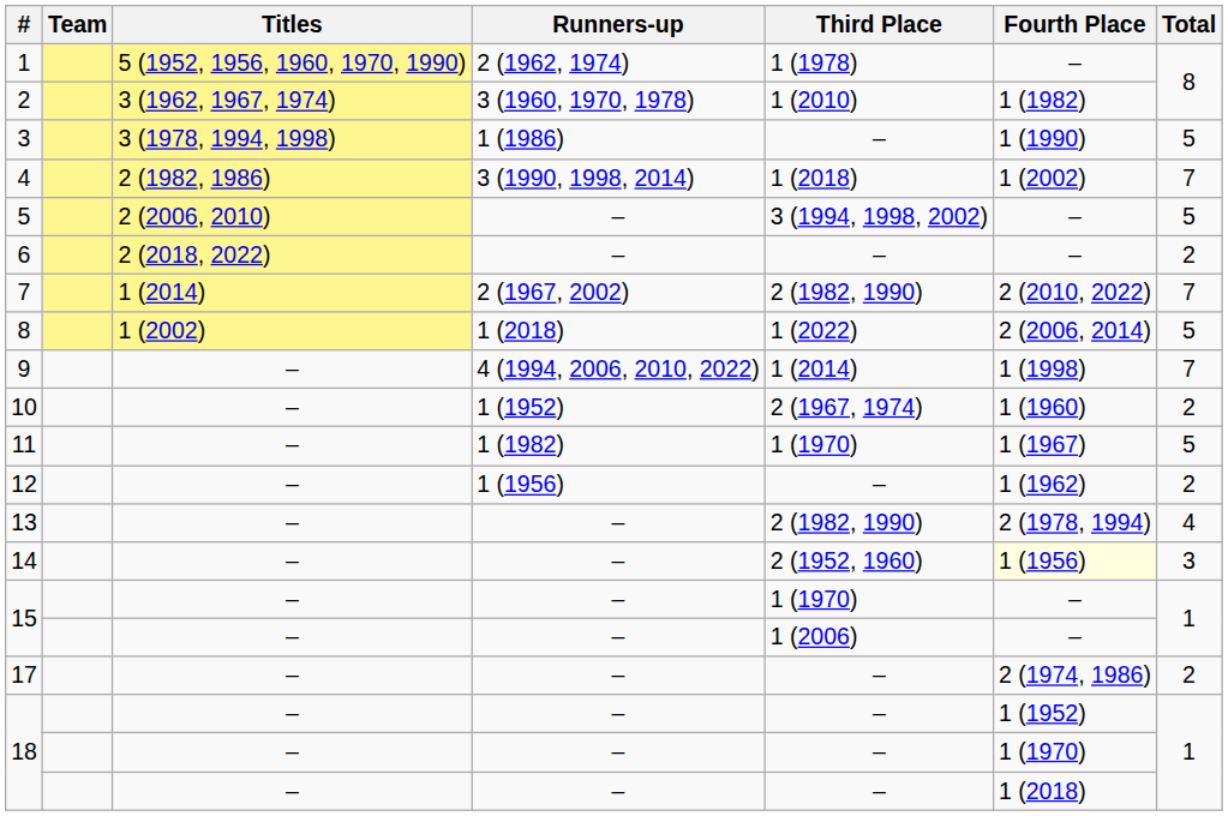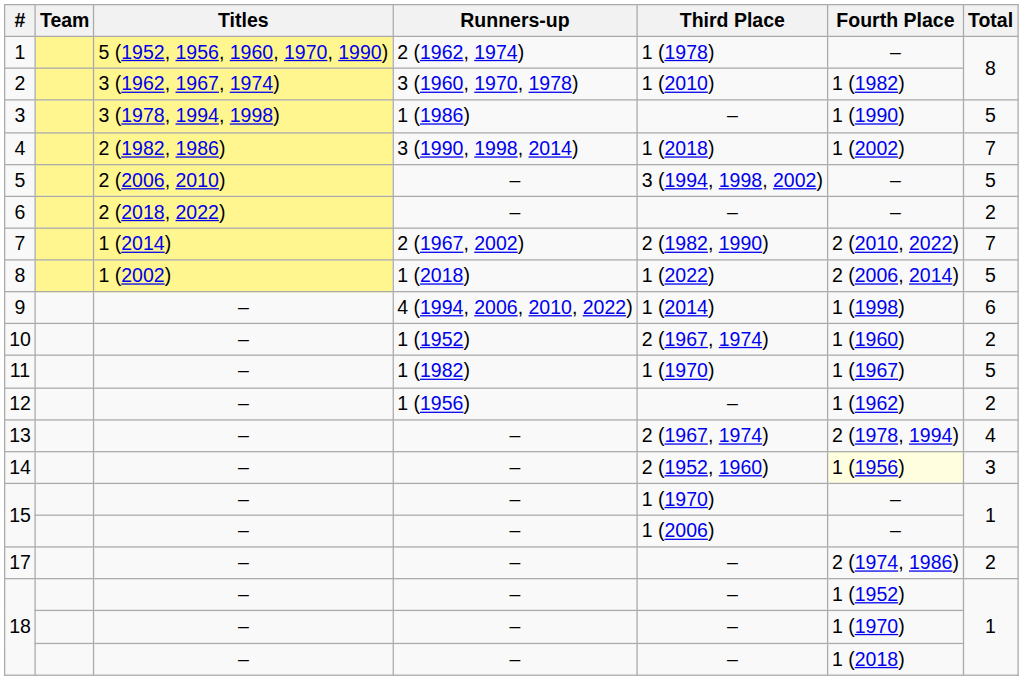9 | Total: 7 -> 6
13 | Third Place: 2 (1982, 1990) -> 2 (1967, 1974)
